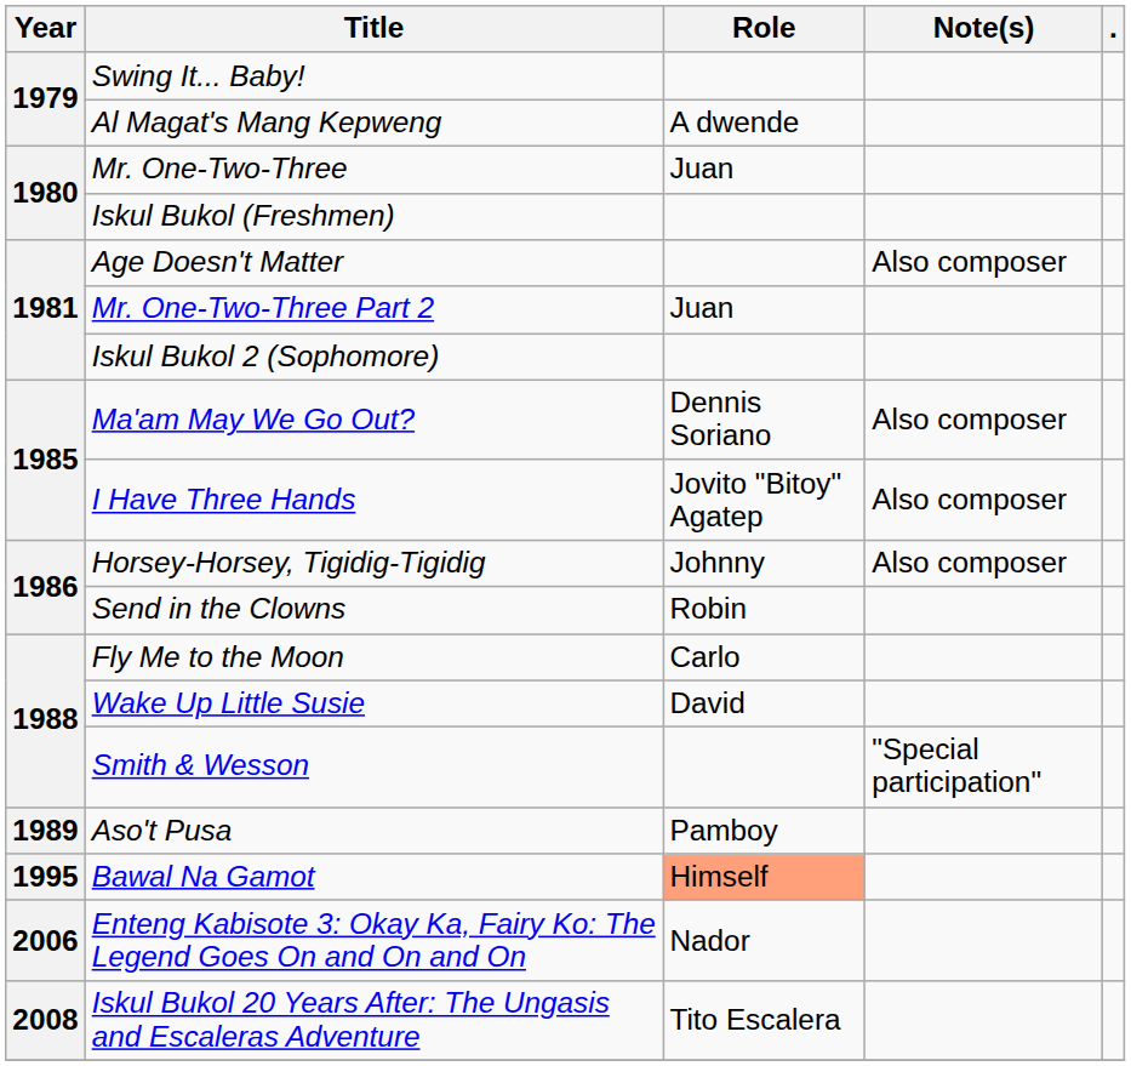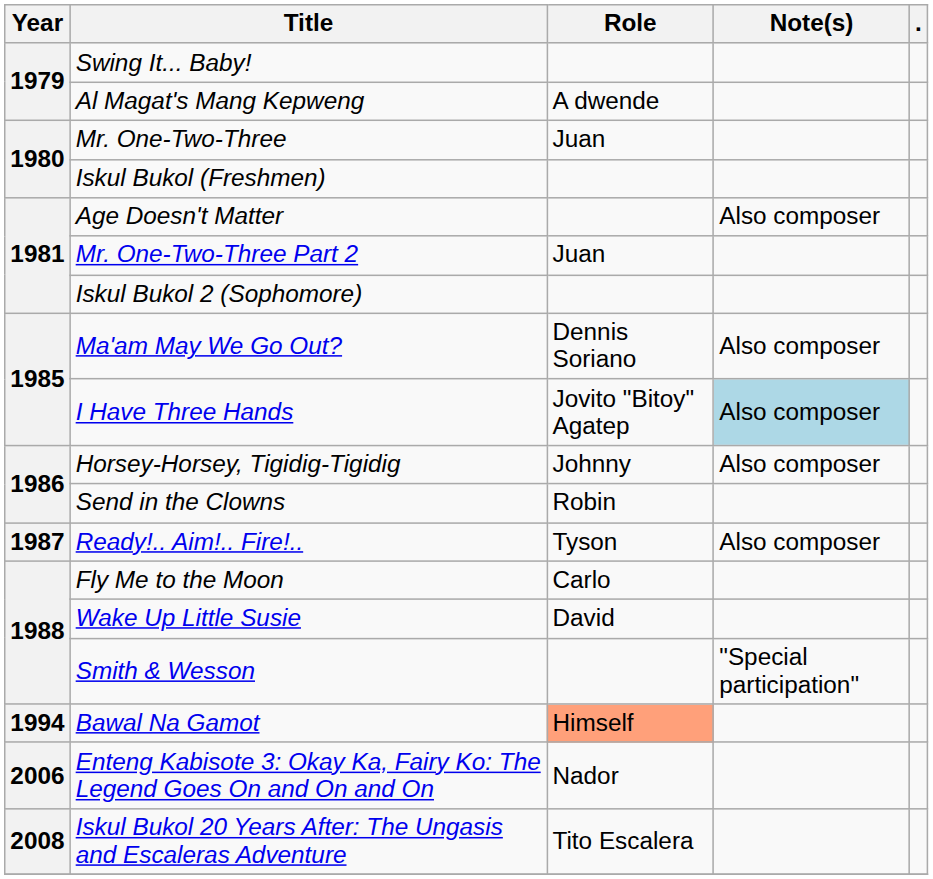I Have Three Hands | Note(s): no background -> lightblue background
+ row: 1987 | Ready!.. Aim!.. Fire!.. | Tyson | Also composer
- row: 1989 | Aso't Pusa | Pamboy
Bawal Na Gamot | Year: 1995 -> 1994
